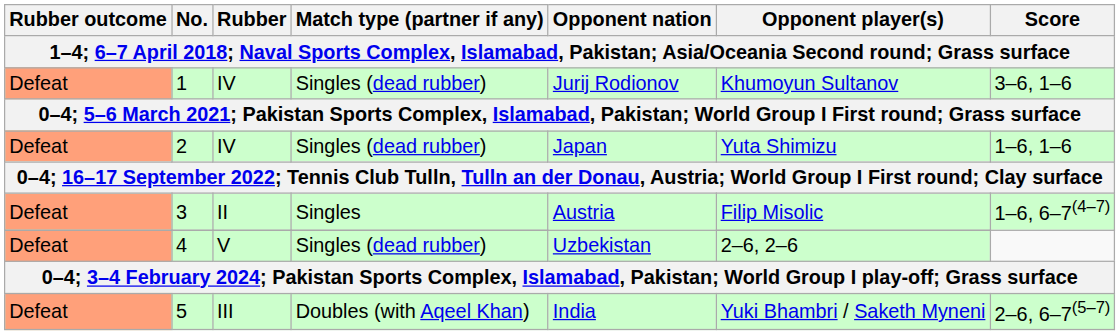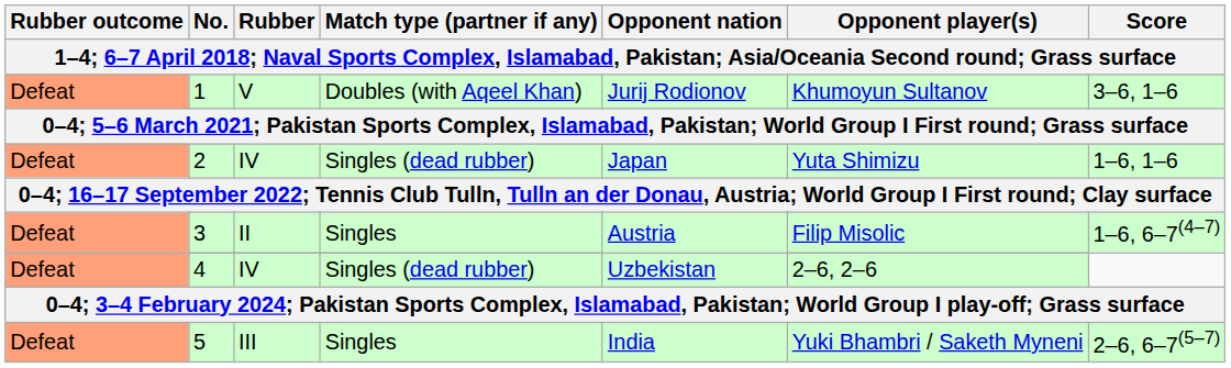1 | Rubber: IV -> V
1 | Match type (partner if any): Singles (dead rubber) -> Doubles (with Aqeel Khan)
4 | Rubber: V -> IV
5 | Match type (partner if any): Doubles (with Aqeel Khan) -> Singles
